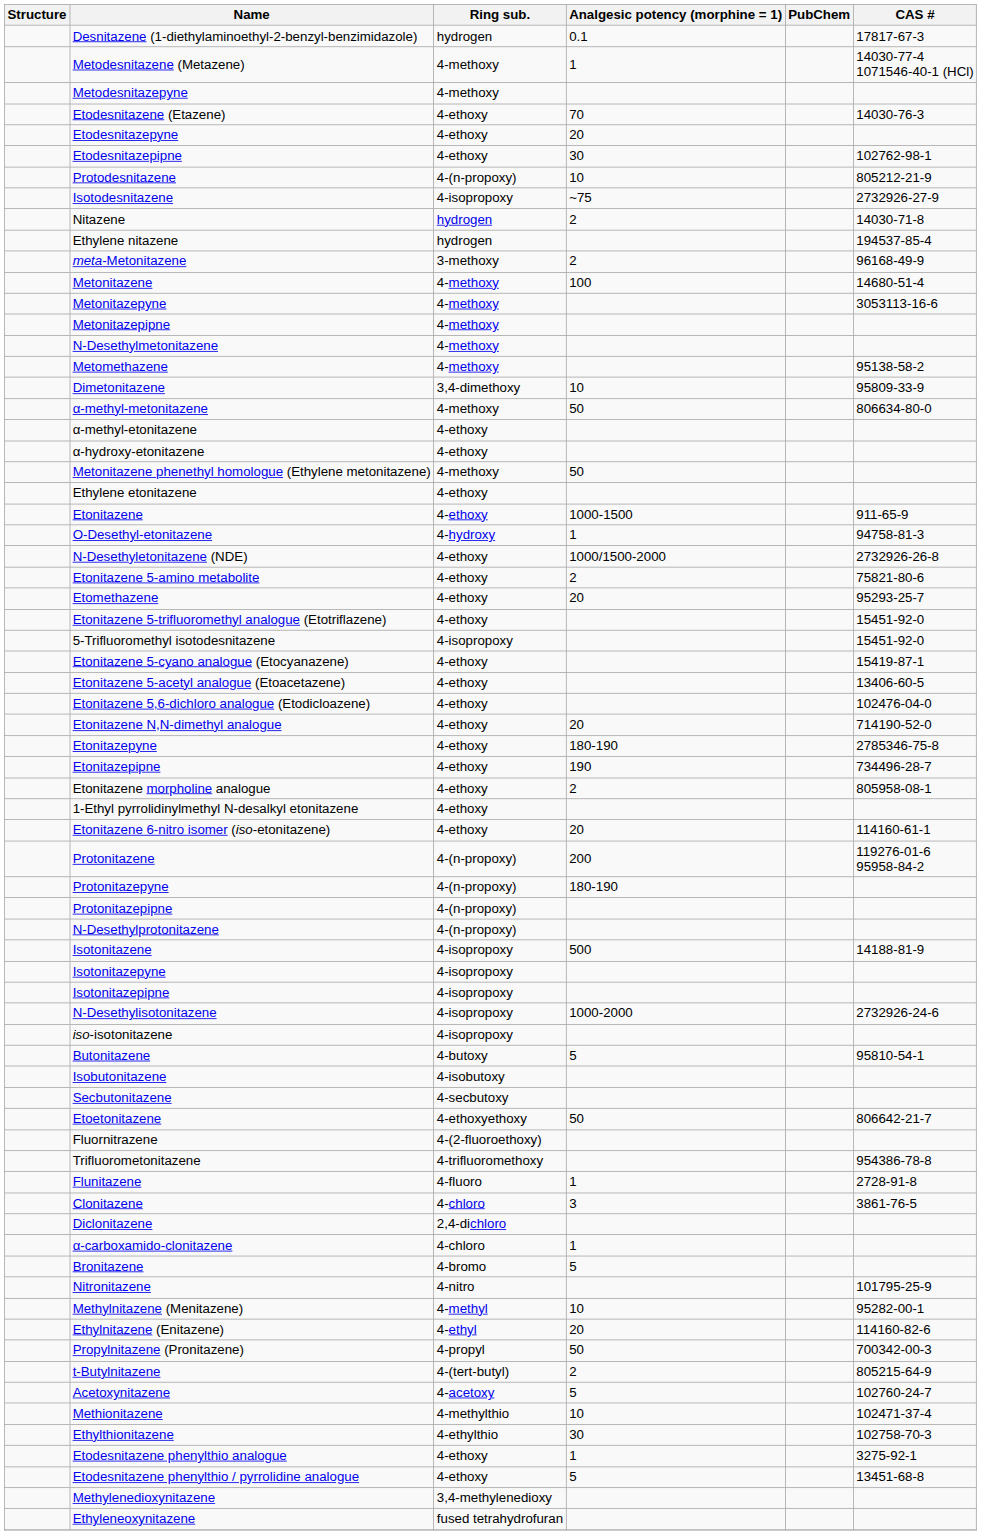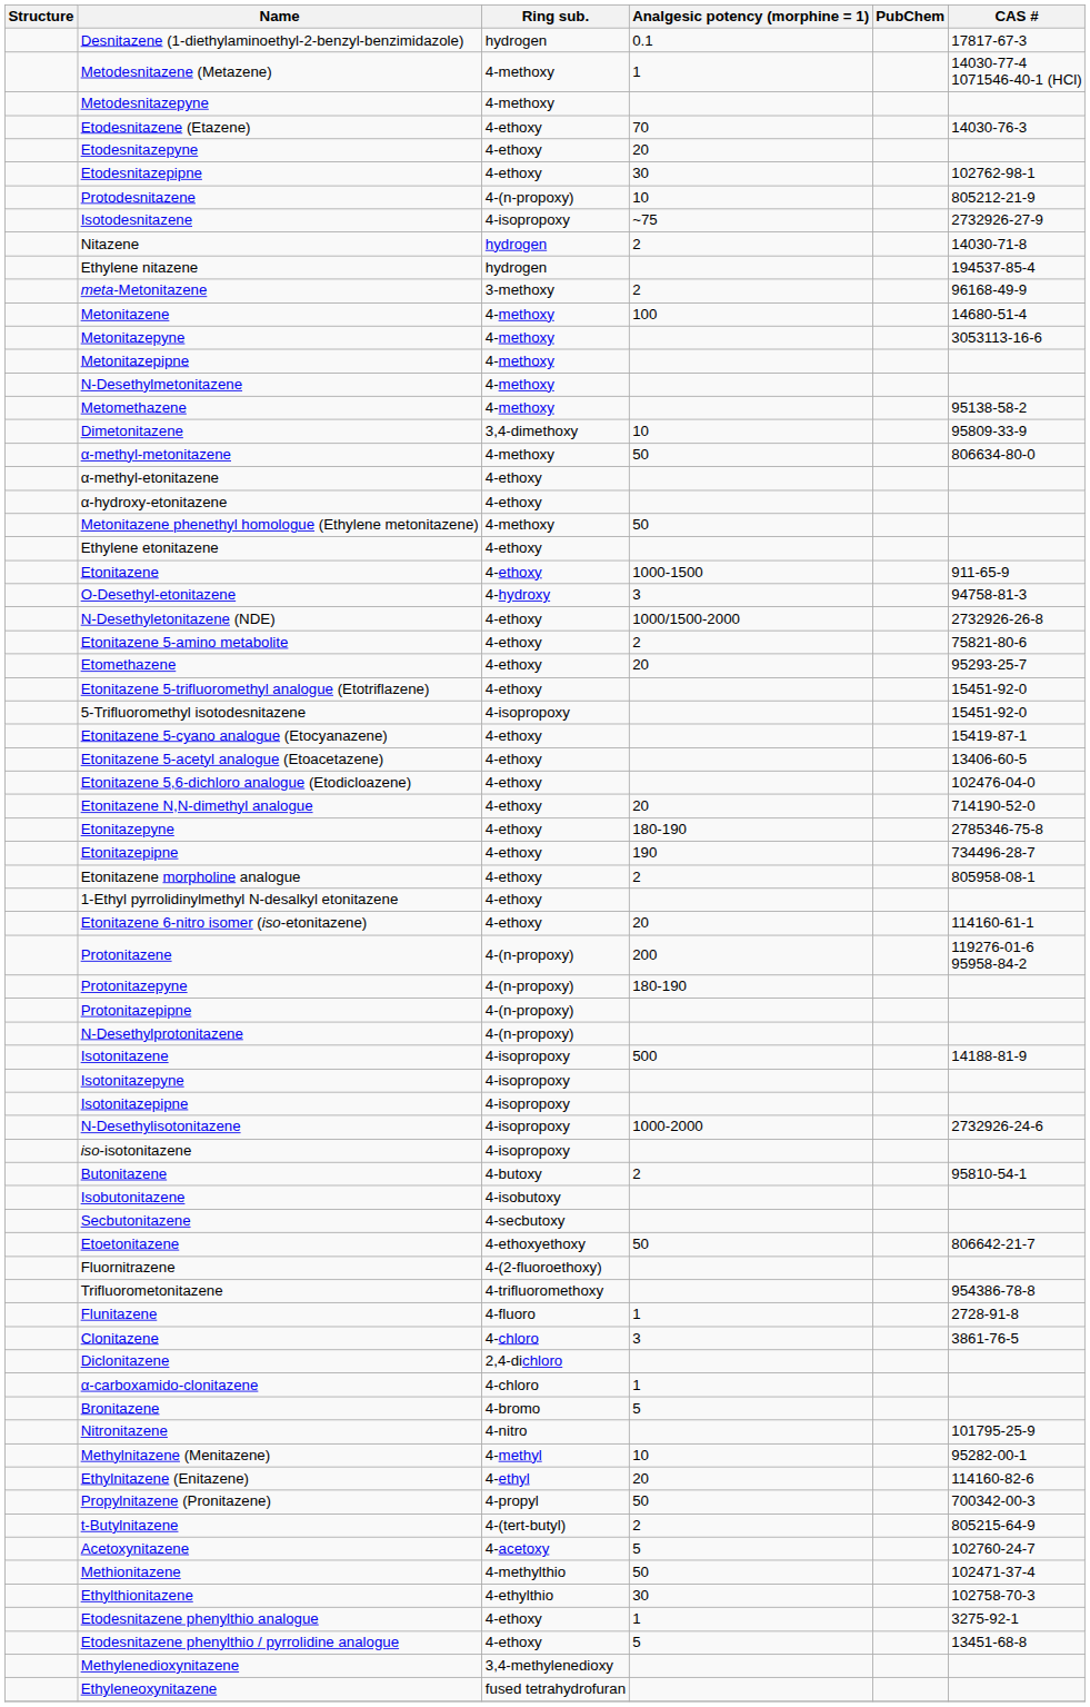O-Desethyl-etonitazene | Analgesic potency (morphine = 1): 1 -> 3
Butonitazene | Analgesic potency (morphine = 1): 5 -> 2
Methionitazene | Analgesic potency (morphine = 1): 10 -> 50
